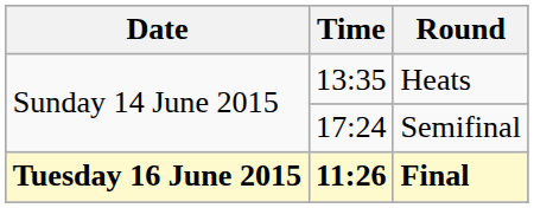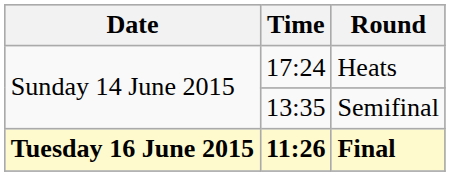Heats | Time: 13:35 -> 17:24
Semifinal | Time: 17:24 -> 13:35
